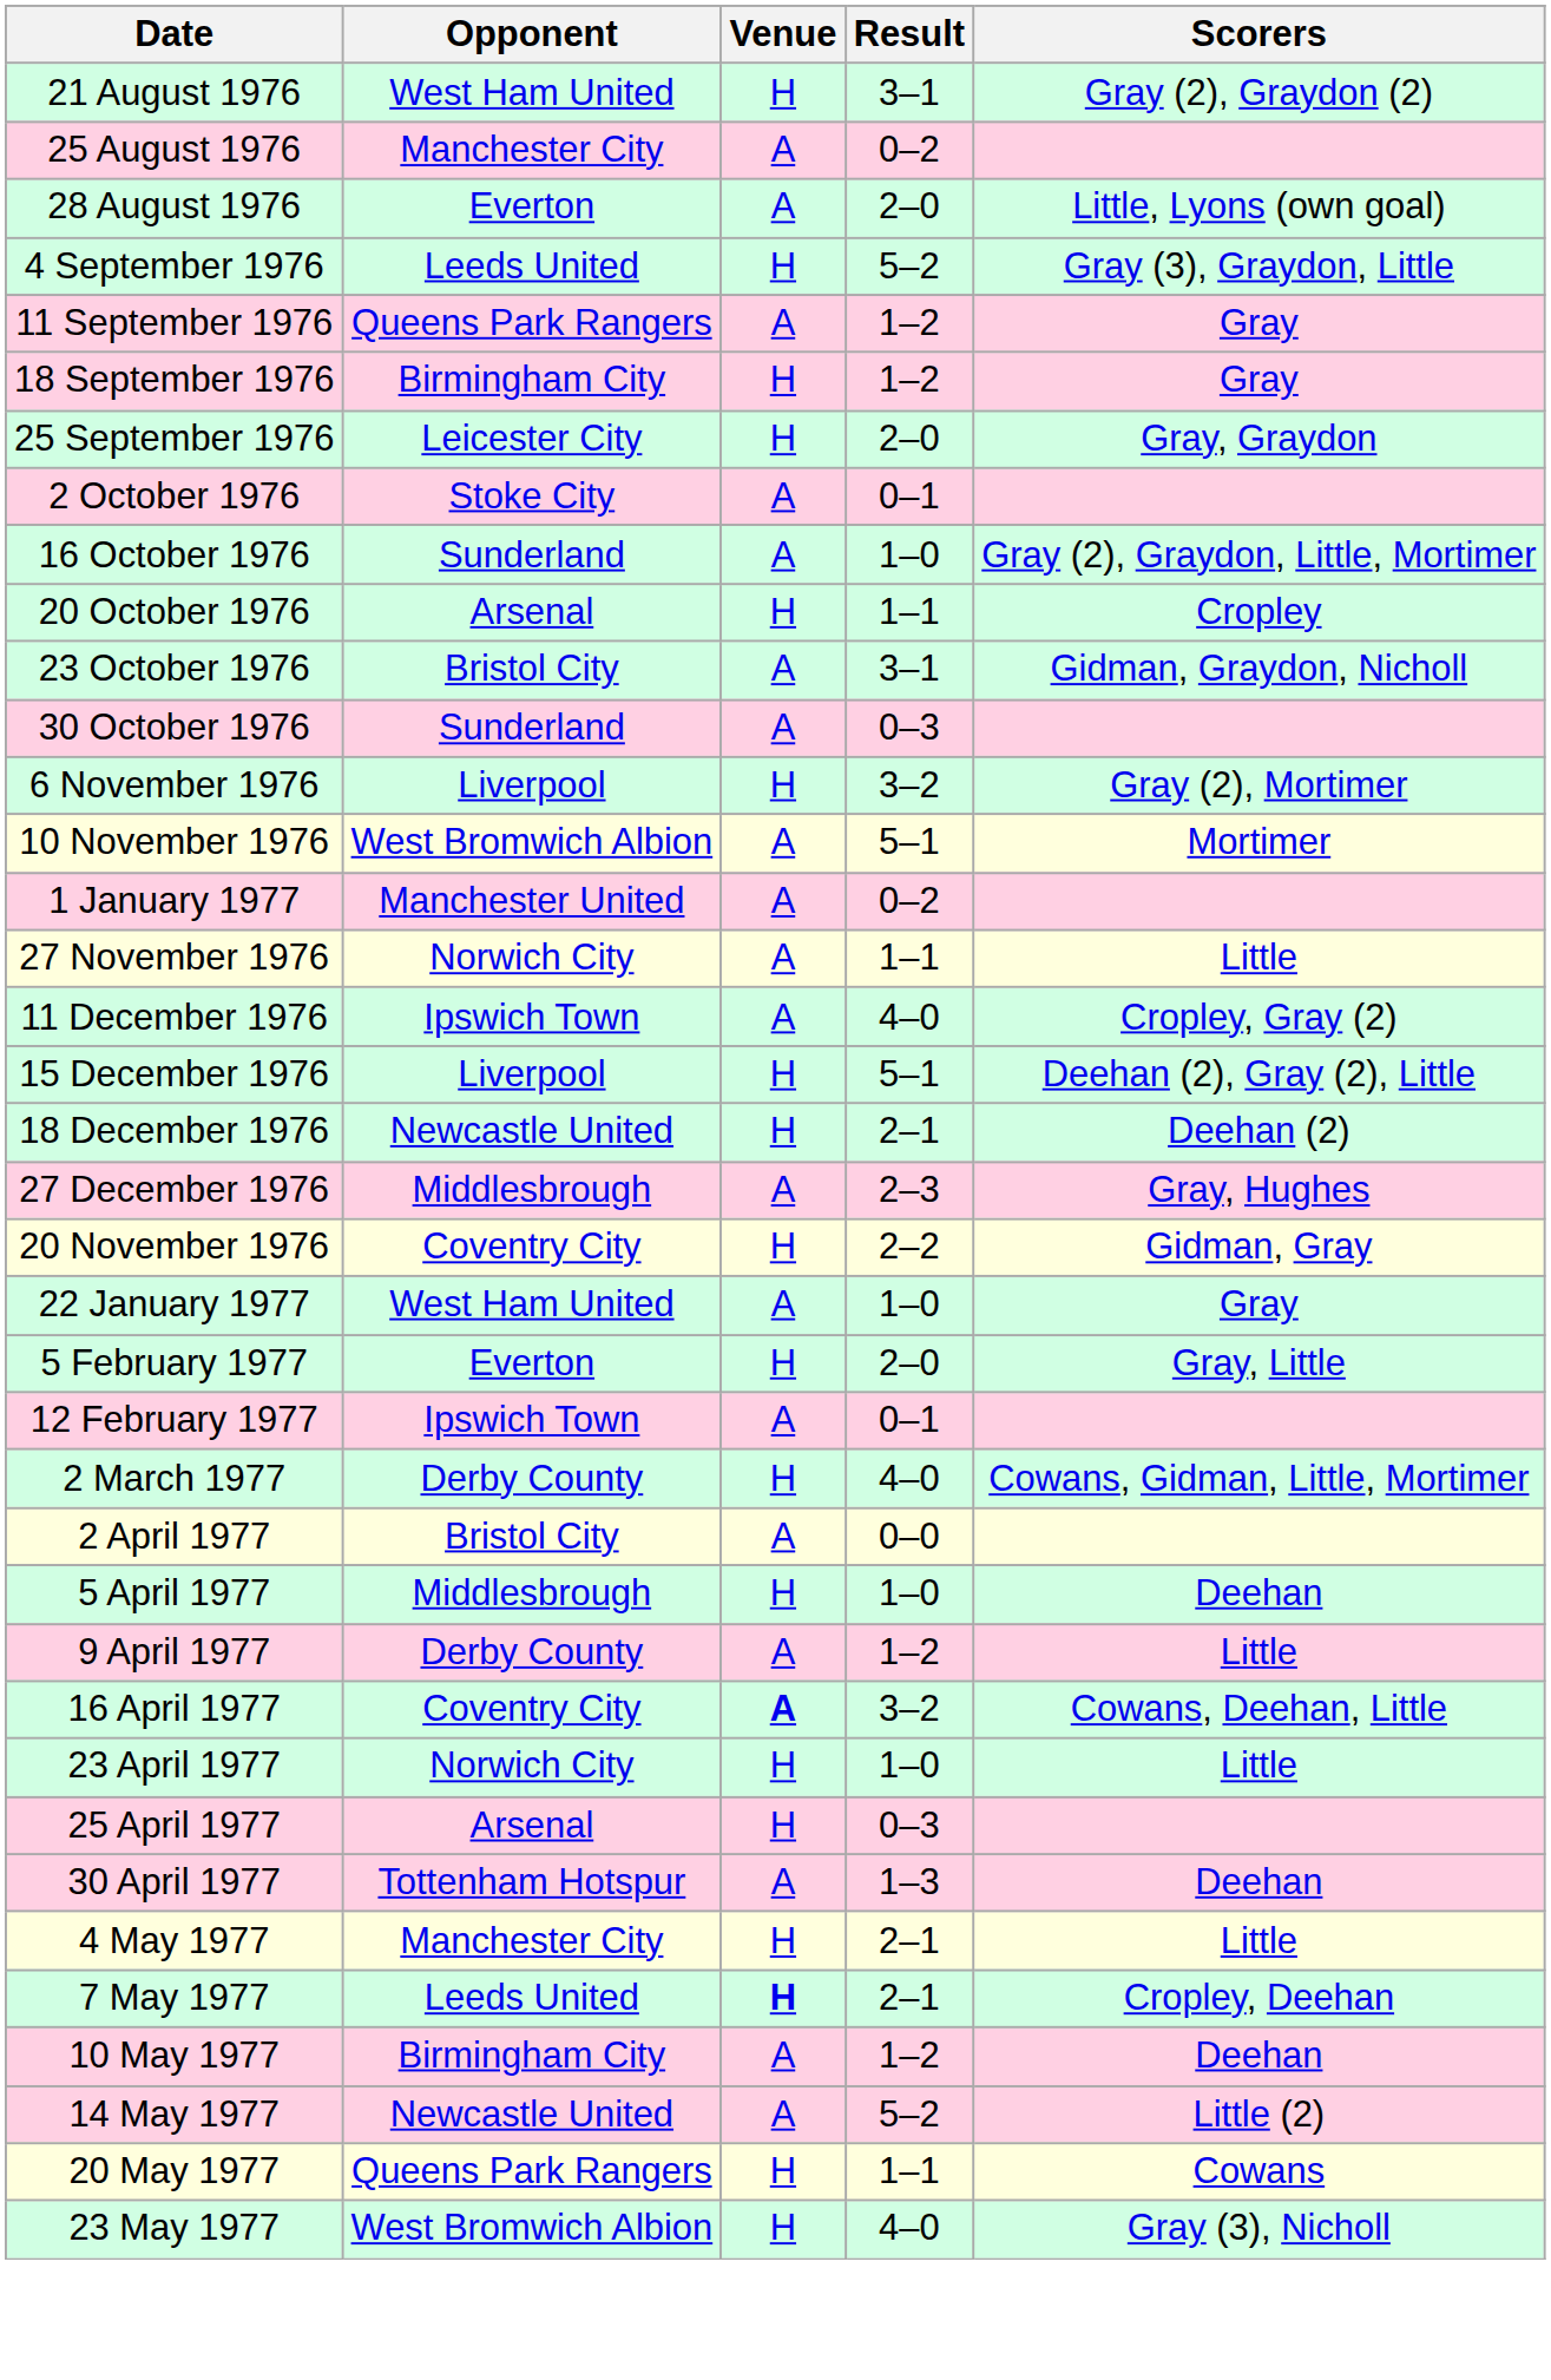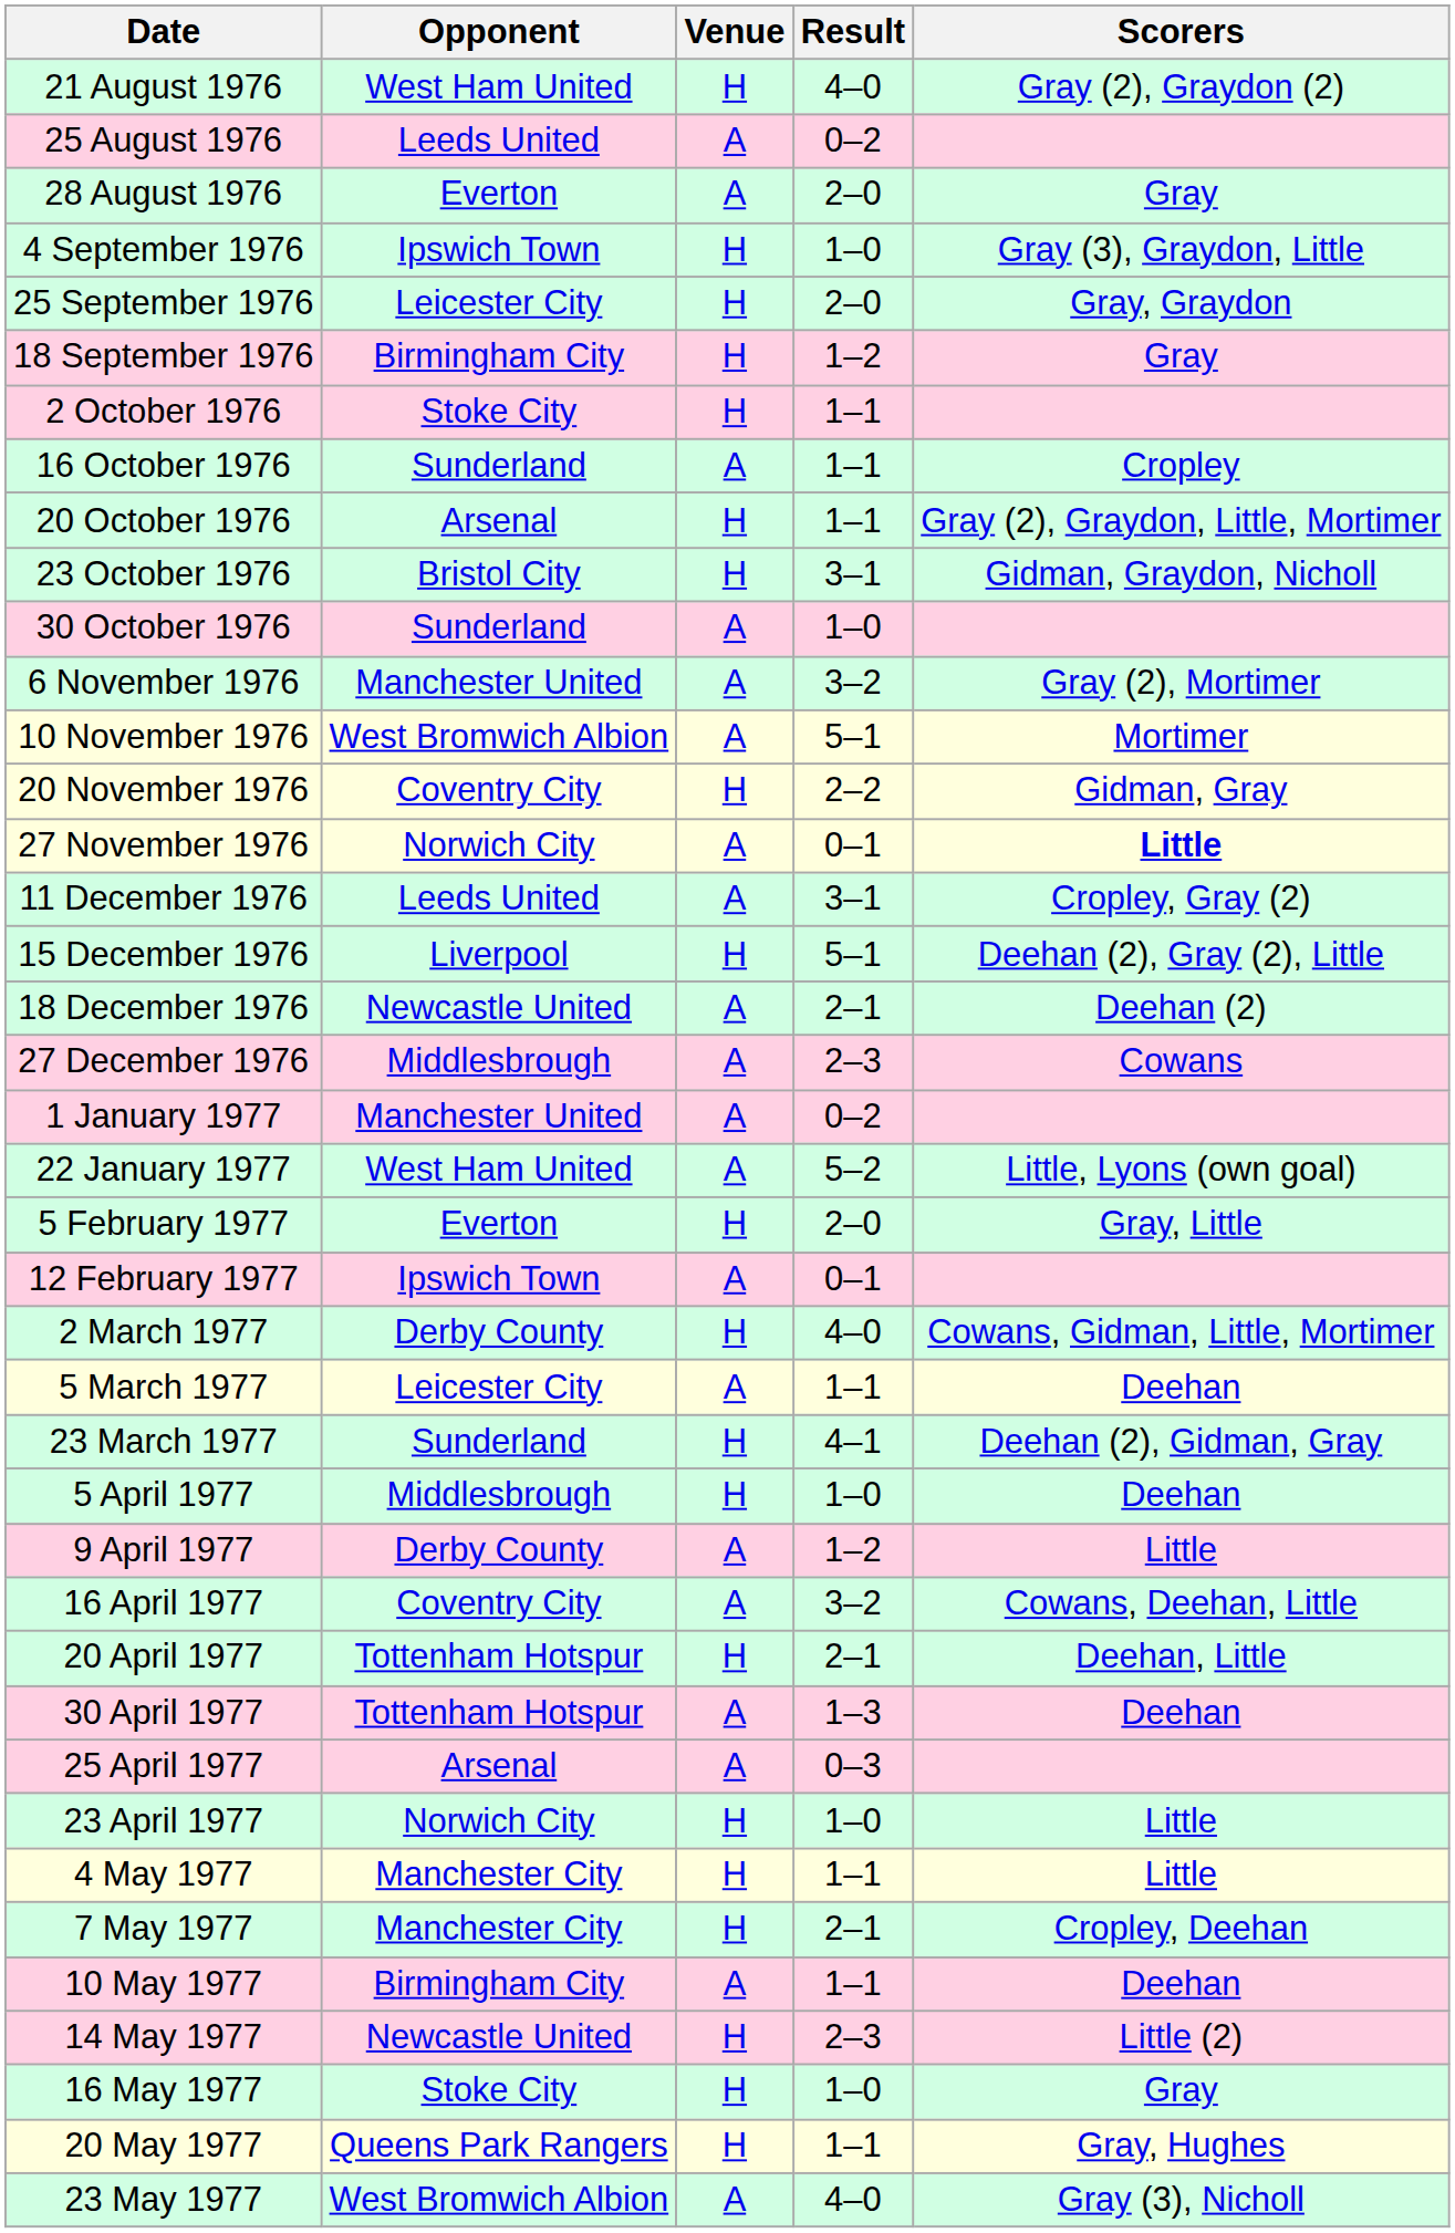21 August 1976 | Result: 3–1 -> 4–0
25 August 1976 | Opponent: Manchester City -> Leeds United
28 August 1976 | Scorers: Little, Lyons (own goal) -> Gray
4 September 1976 | Opponent: Leeds United -> Ipswich Town
4 September 1976 | Result: 5–2 -> 1–0
- row: 11 September 1976 | Queens Park Rangers | A | 1–2 | Gray
rows swapped: 18 September 1976 <-> 25 September 1976
2 October 1976 | Venue: A -> H
2 October 1976 | Result: 0–1 -> 1–1
16 October 1976 | Result: 1–0 -> 1–1
16 October 1976 | Scorers: Gray (2), Graydon, Little, Mortimer -> Cropley
20 October 1976 | Scorers: Cropley -> Gray (2), Graydon, Little, Mortimer
23 October 1976 | Venue: A -> H
30 October 1976 | Result: 0–3 -> 1–0
6 November 1976 | Opponent: Liverpool -> Manchester United
6 November 1976 | Venue: H -> A
rows swapped: 20 November 1976 <-> 1 January 1977
27 November 1976 | Result: 1–1 -> 0–1
27 November 1976 | Scorers: normal -> bold
11 December 1976 | Opponent: Ipswich Town -> Leeds United
11 December 1976 | Result: 4–0 -> 3–1
18 December 1976 | Venue: H -> A
27 December 1976 | Scorers: Gray, Hughes -> Cowans
22 January 1977 | Result: 1–0 -> 5–2
22 January 1977 | Scorers: Gray -> Little, Lyons (own goal)
+ row: 5 March 1977 | Leicester City | A | 1–1 | Deehan
+ row: 23 March 1977 | Sunderland | H | 4–1 | Deehan (2), Gidman, Gray
- row: 2 April 1977 | Bristol City | A | 0–0
16 April 1977 | Venue: bold -> normal
+ row: 20 April 1977 | Tottenham Hotspur | H | 2–1 | Deehan, Little
rows swapped: 23 April 1977 <-> 30 April 1977
25 April 1977 | Venue: H -> A
4 May 1977 | Result: 2–1 -> 1–1
7 May 1977 | Opponent: Leeds United -> Manchester City
7 May 1977 | Venue: bold -> normal
10 May 1977 | Result: 1–2 -> 1–1
14 May 1977 | Venue: A -> H
14 May 1977 | Result: 5–2 -> 2–3
+ row: 16 May 1977 | Stoke City | H | 1–0 | Gray
20 May 1977 | Scorers: Cowans -> Gray, Hughes
23 May 1977 | Venue: H -> A
